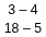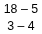rows swapped: 3 – 4 <-> 18 – 5
